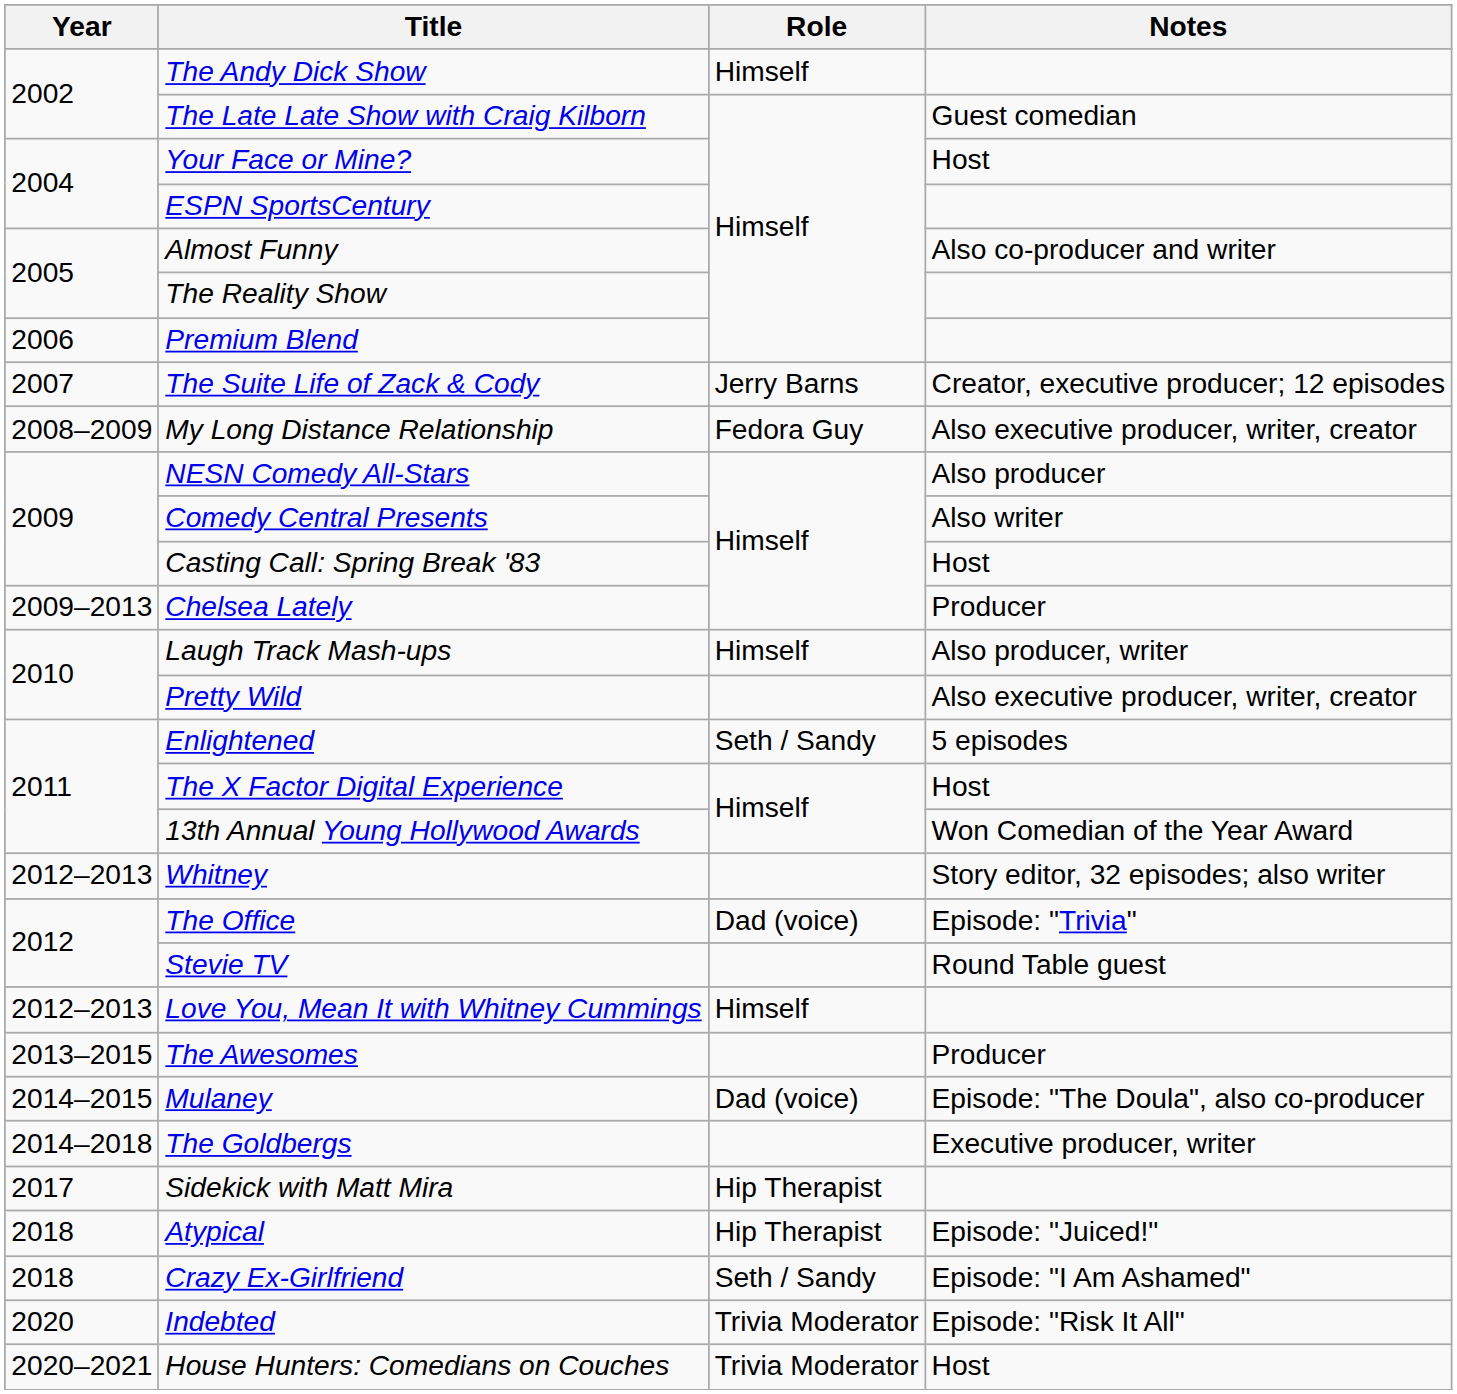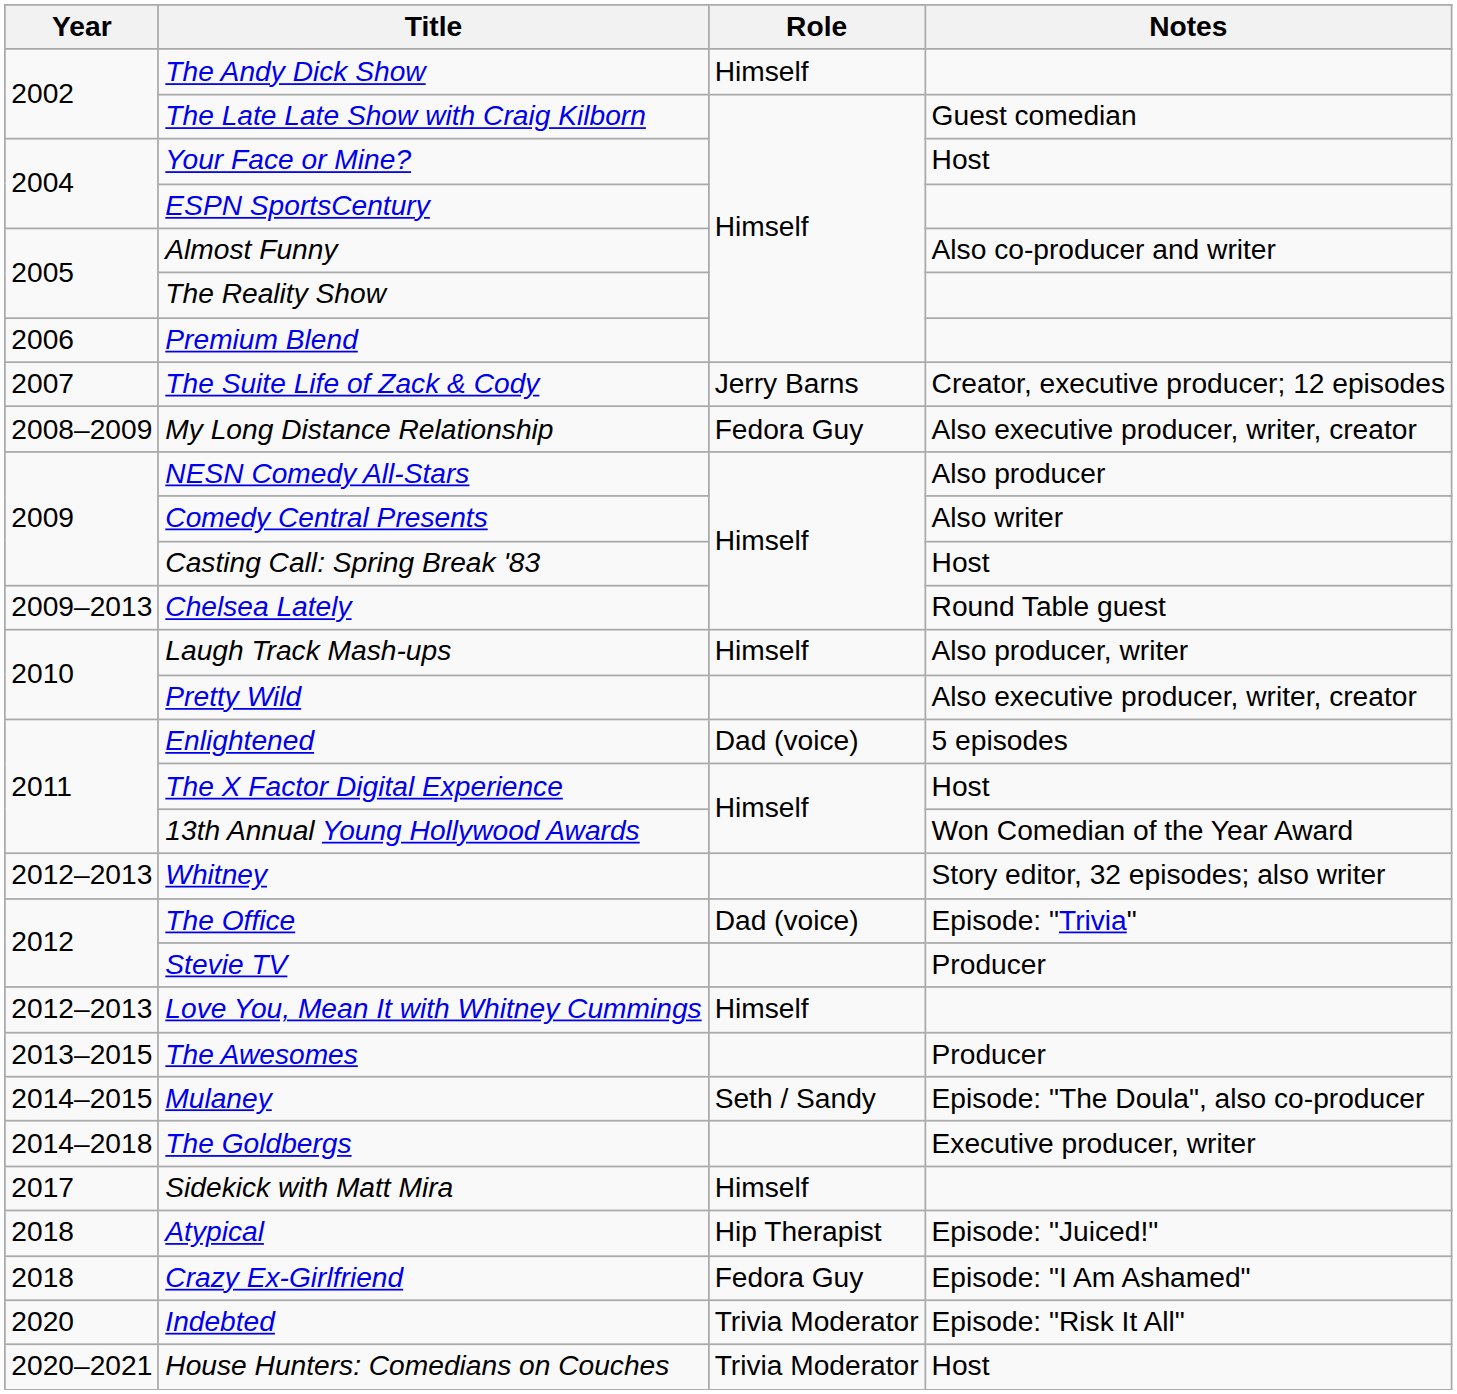Chelsea Lately | Notes: Producer -> Round Table guest
Enlightened | Role: Seth / Sandy -> Dad (voice)
Stevie TV | Notes: Round Table guest -> Producer
Mulaney | Role: Dad (voice) -> Seth / Sandy
Sidekick with Matt Mira | Role: Hip Therapist -> Himself
Crazy Ex-Girlfriend | Role: Seth / Sandy -> Fedora Guy
